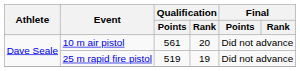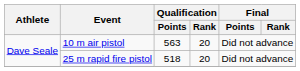10 m air pistol | Qualification / Points: 561 -> 563
25 m rapid fire pistol | Qualification / Points: 519 -> 518
25 m rapid fire pistol | Qualification / Rank: 19 -> 20
